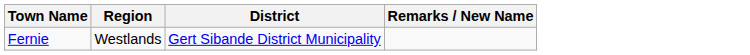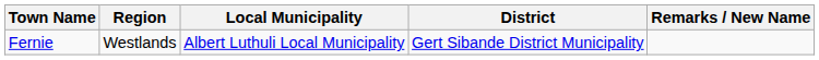+ column: Local Municipality | Albert Luthuli Local Municipality
